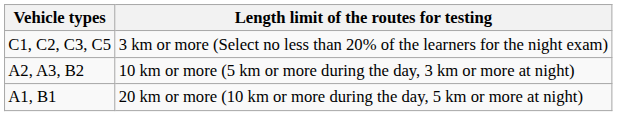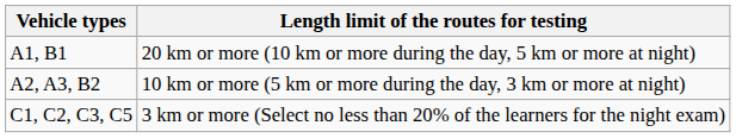rows swapped: A1, B1 <-> C1, C2, C3, C5
